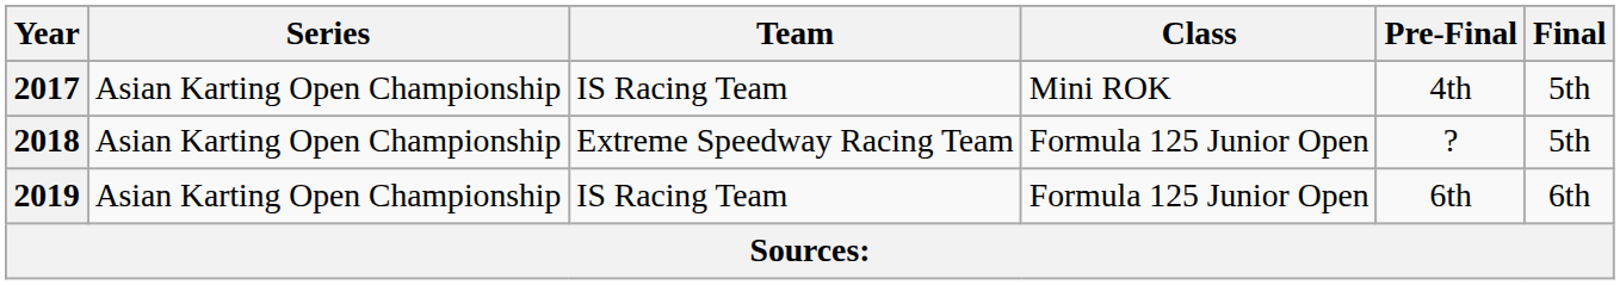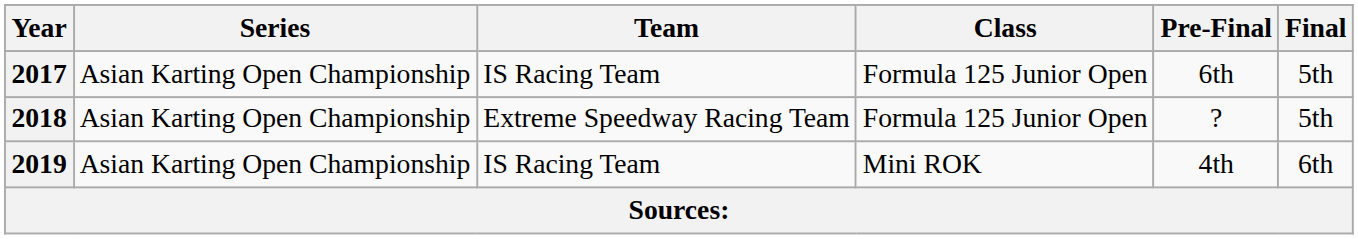2017 | Class: Mini ROK -> Formula 125 Junior Open
2017 | Pre-Final: 4th -> 6th
2019 | Class: Formula 125 Junior Open -> Mini ROK
2019 | Pre-Final: 6th -> 4th
